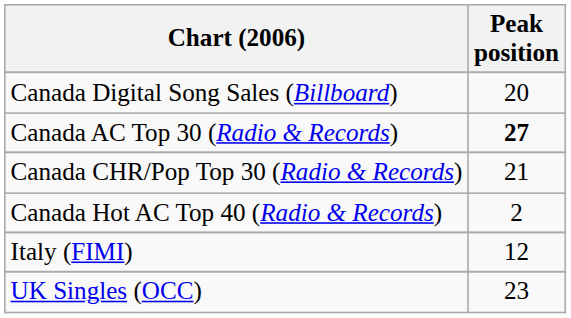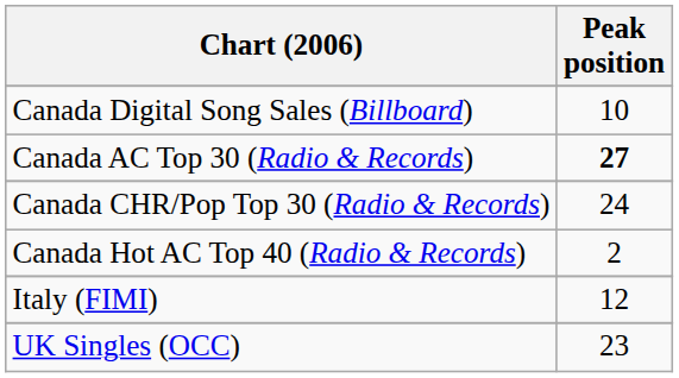Canada Digital Song Sales (Billboard) | Peak position: 20 -> 10
Canada CHR/Pop Top 30 (Radio & Records) | Peak position: 21 -> 24
